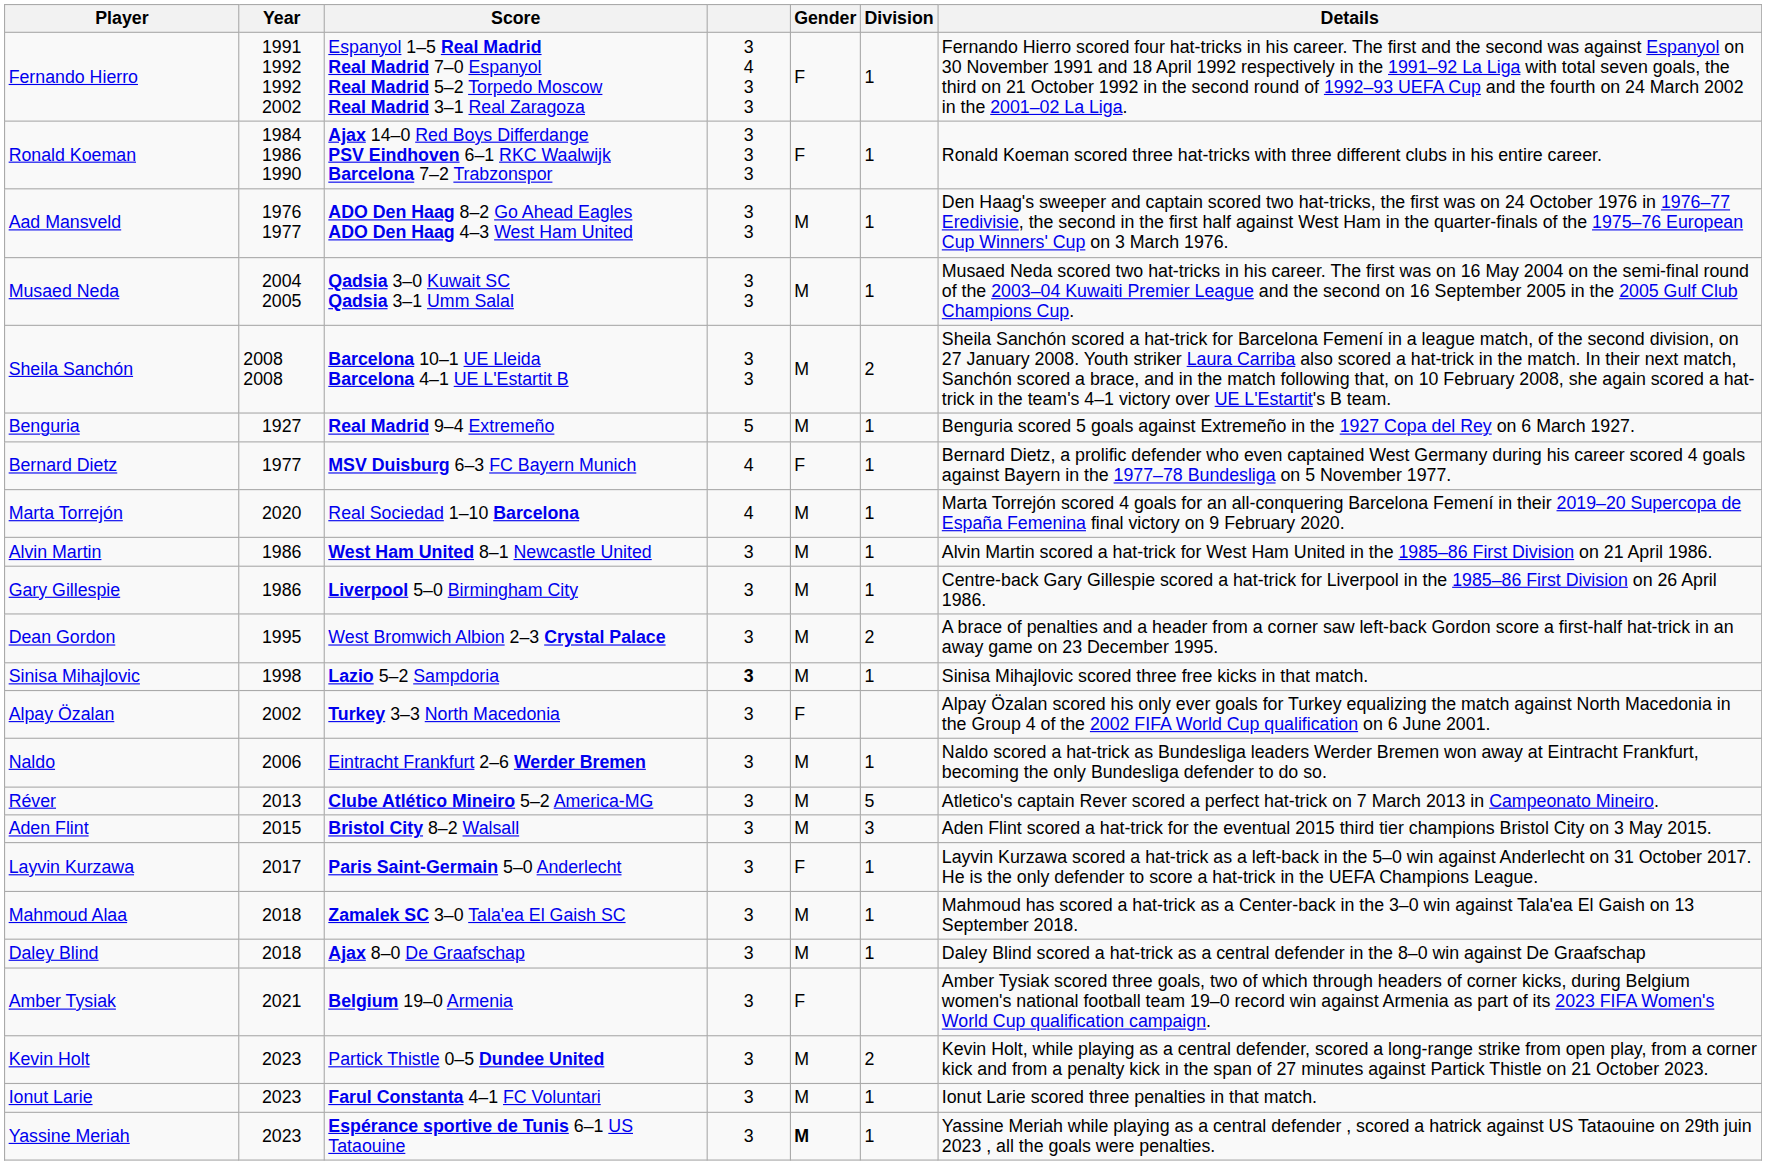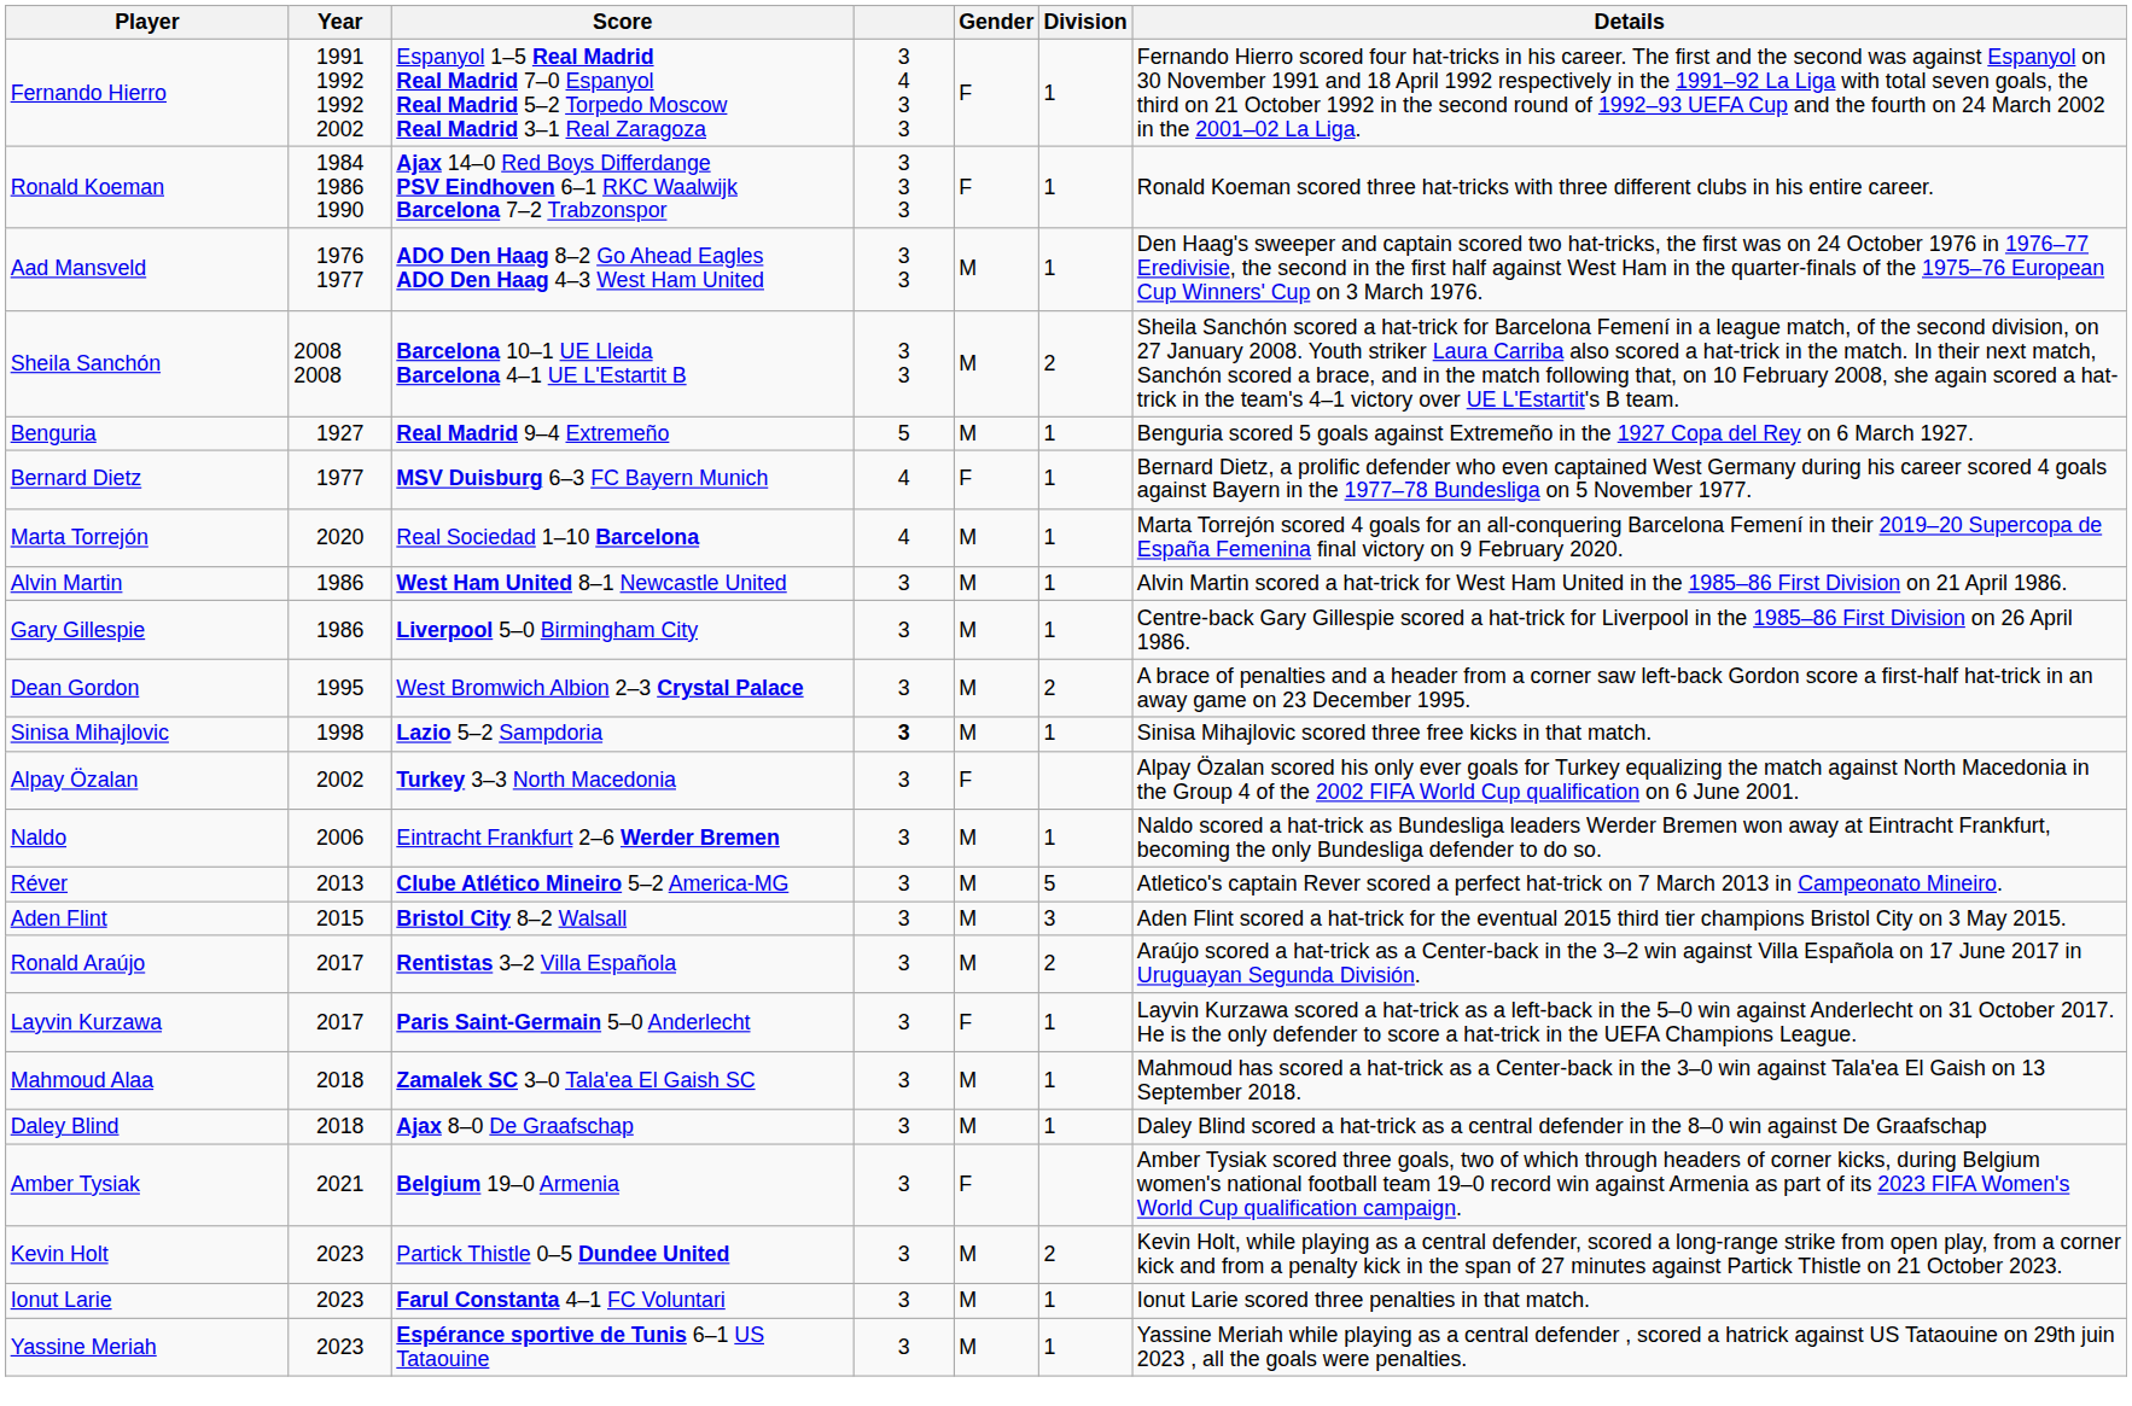- row: Musaed Neda | 2004 2005 | Qadsia 3–0 Kuwait SC Qadsia 3–1 Umm Salal | 3 3 | M | 1 | Musaed Neda scored two hat-tricks in his career. The first was on 16 May 2004 on the semi-final round of the 2003–04 Kuwaiti Premier League and the second on 16 September 2005 in the 2005 Gulf Club Champions Cup.
+ row: Ronald Araújo | 2017 | Rentistas 3–2 Villa Española | 3 | M | 2 | Araújo scored a hat-trick as a Center-back in the 3–2 win against Villa Española on 17 June 2017 in Uruguayan Segunda División.
Yassine Meriah | Gender: bold -> normal
